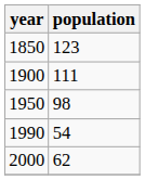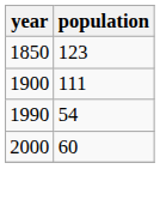- row: 1950 | 98
2000 | population: 62 -> 60
